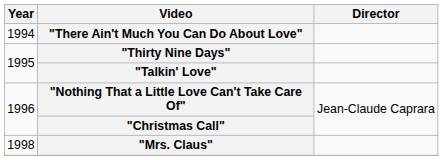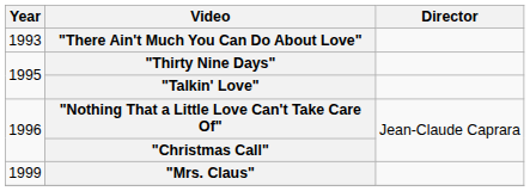"There Ain't Much You Can Do About Love" | Year: 1994 -> 1993
"Mrs. Claus" | Year: 1998 -> 1999
